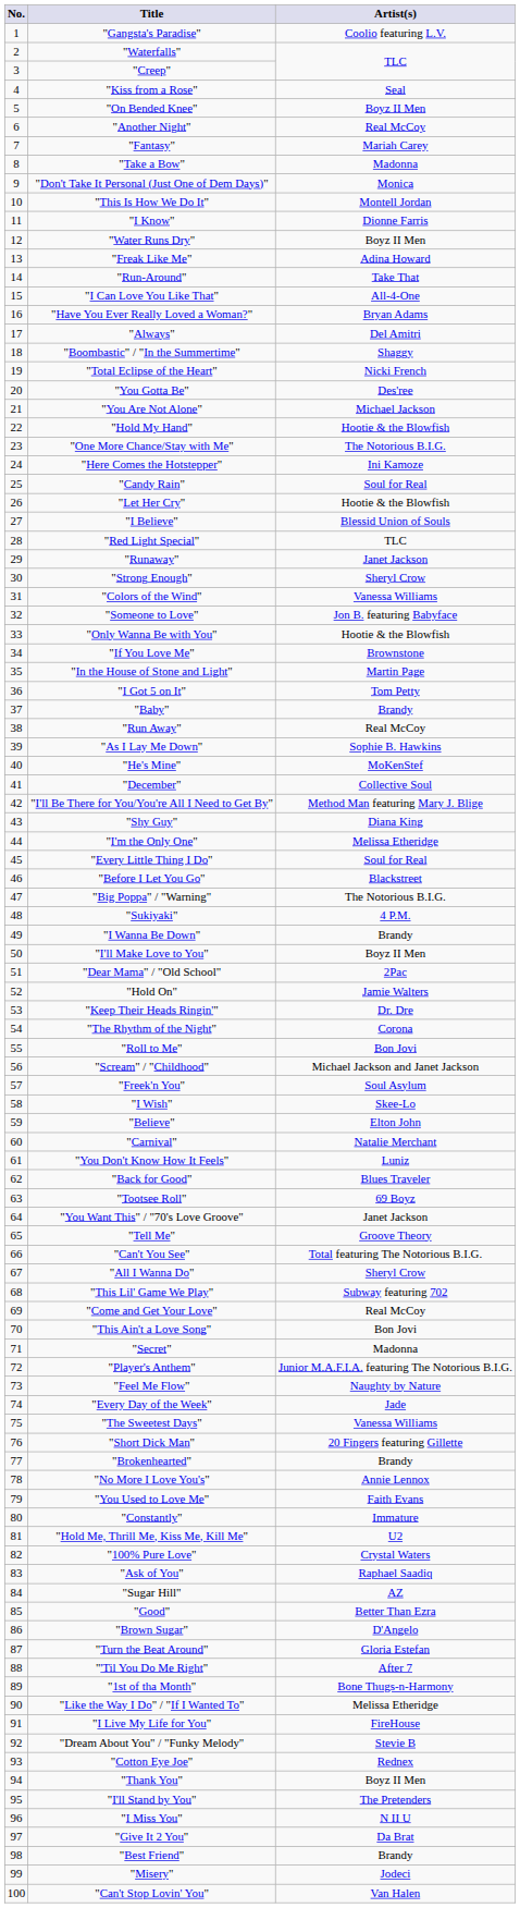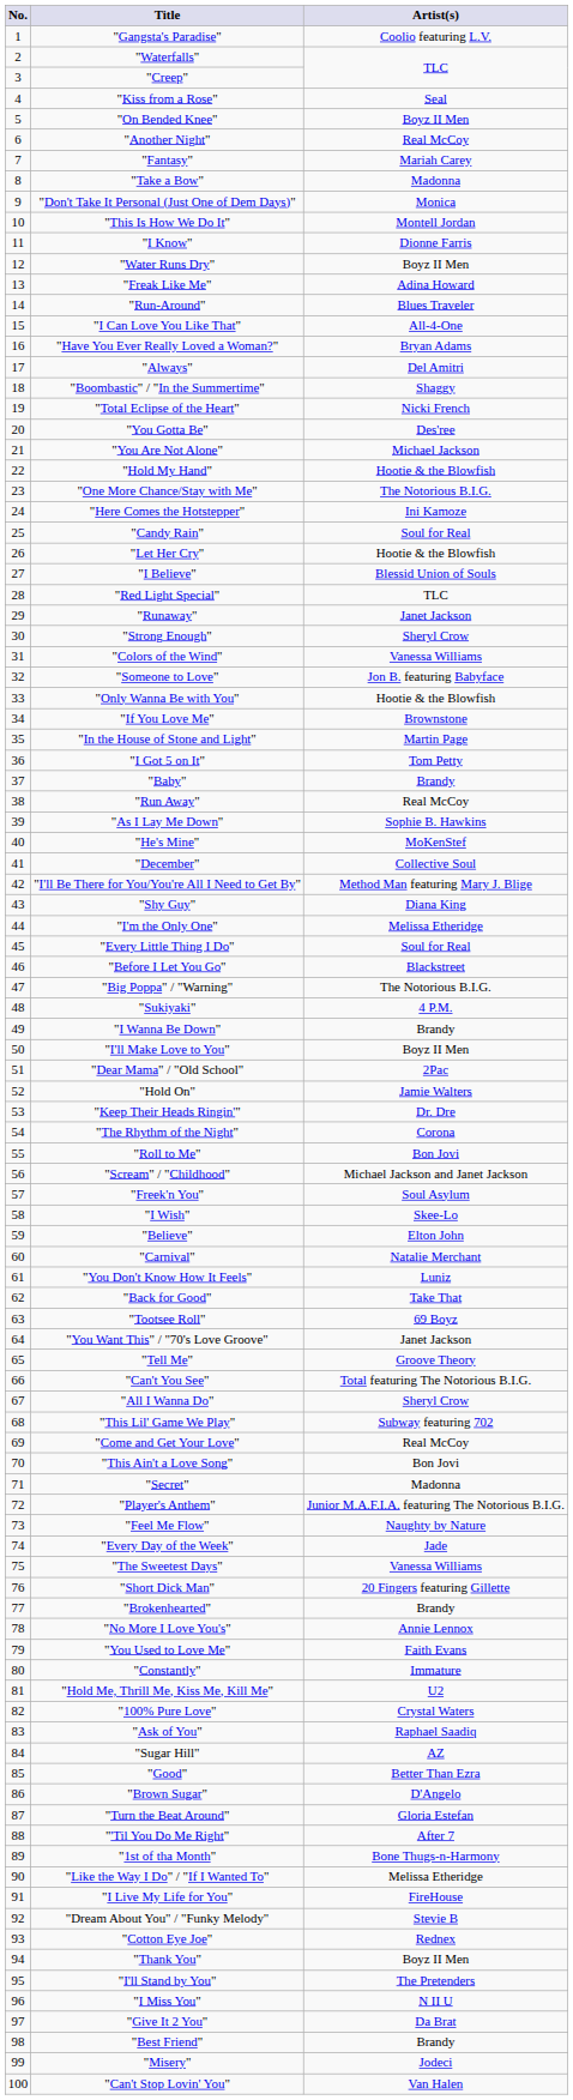"Run-Around" | Artist(s): Take That -> Blues Traveler
"Back for Good" | Artist(s): Blues Traveler -> Take That
